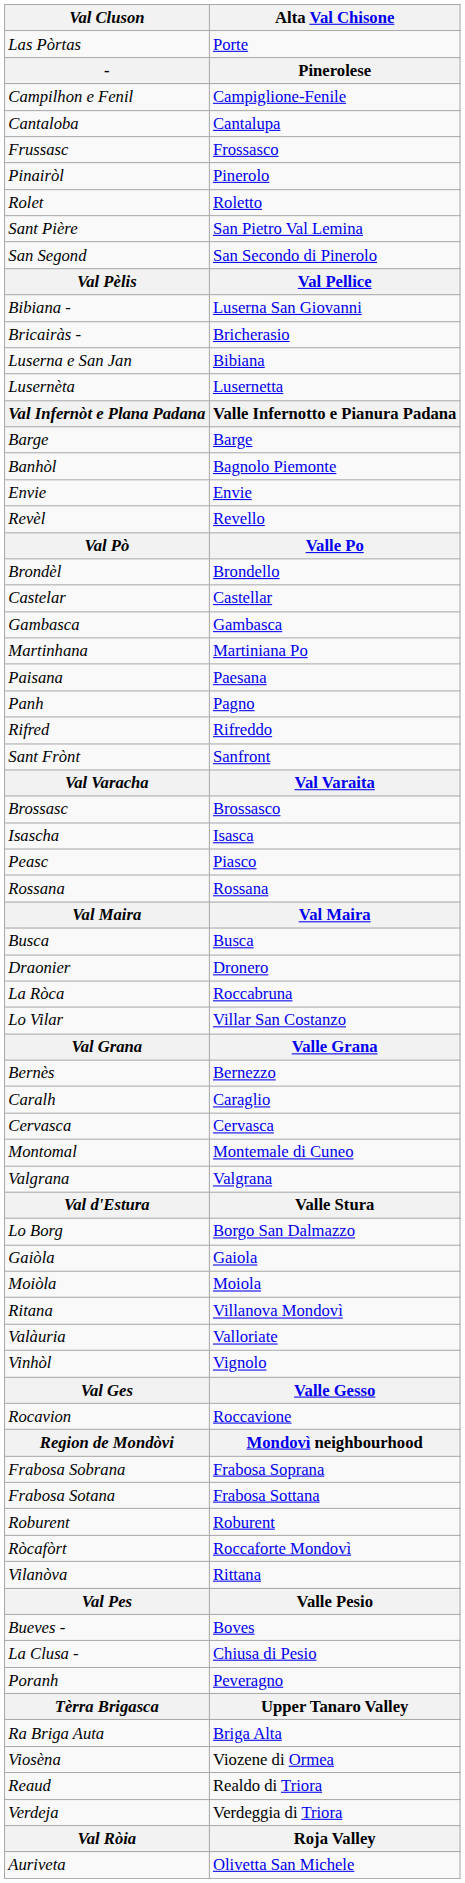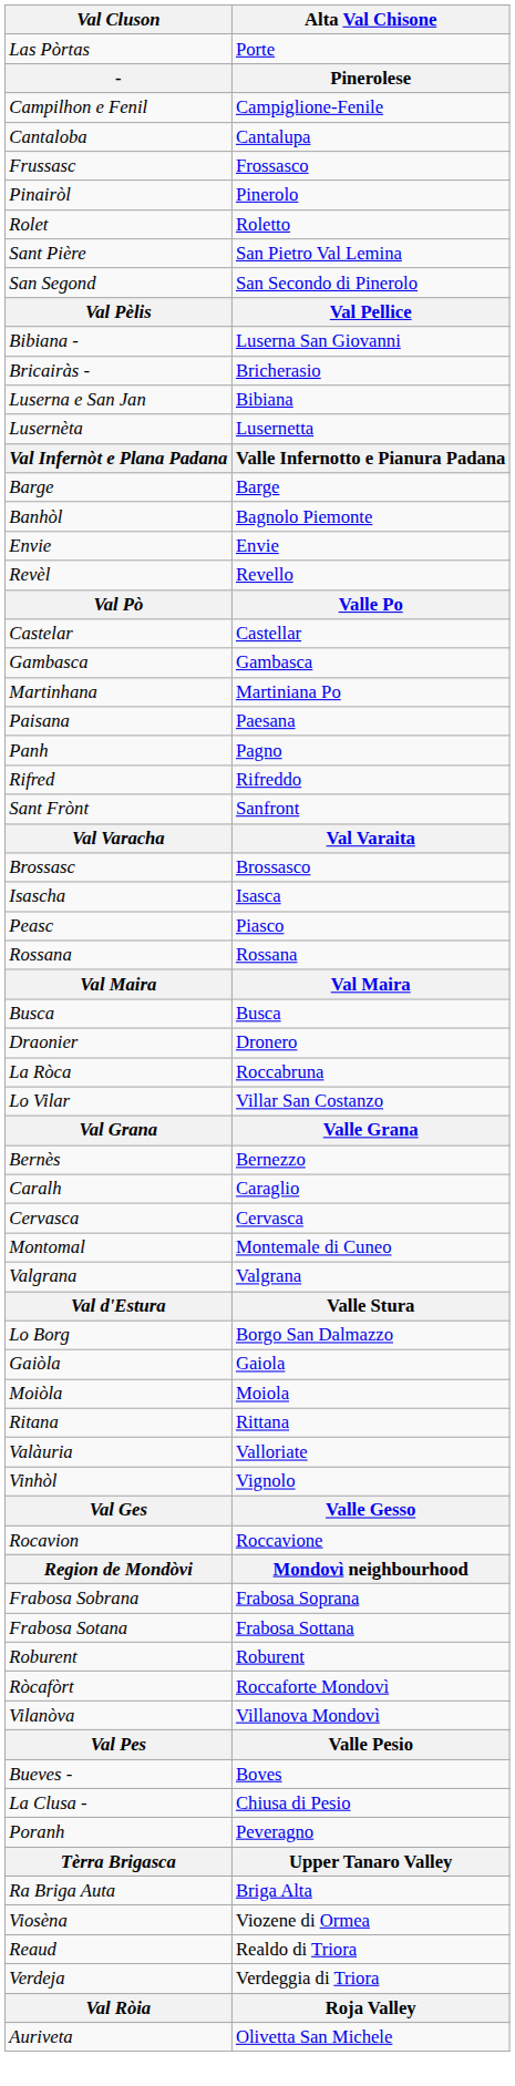- row: Brondèl | Brondello
Ritana | Alta Val Chisone: Villanova Mondovì -> Rittana
Vilanòva | Alta Val Chisone: Rittana -> Villanova Mondovì
